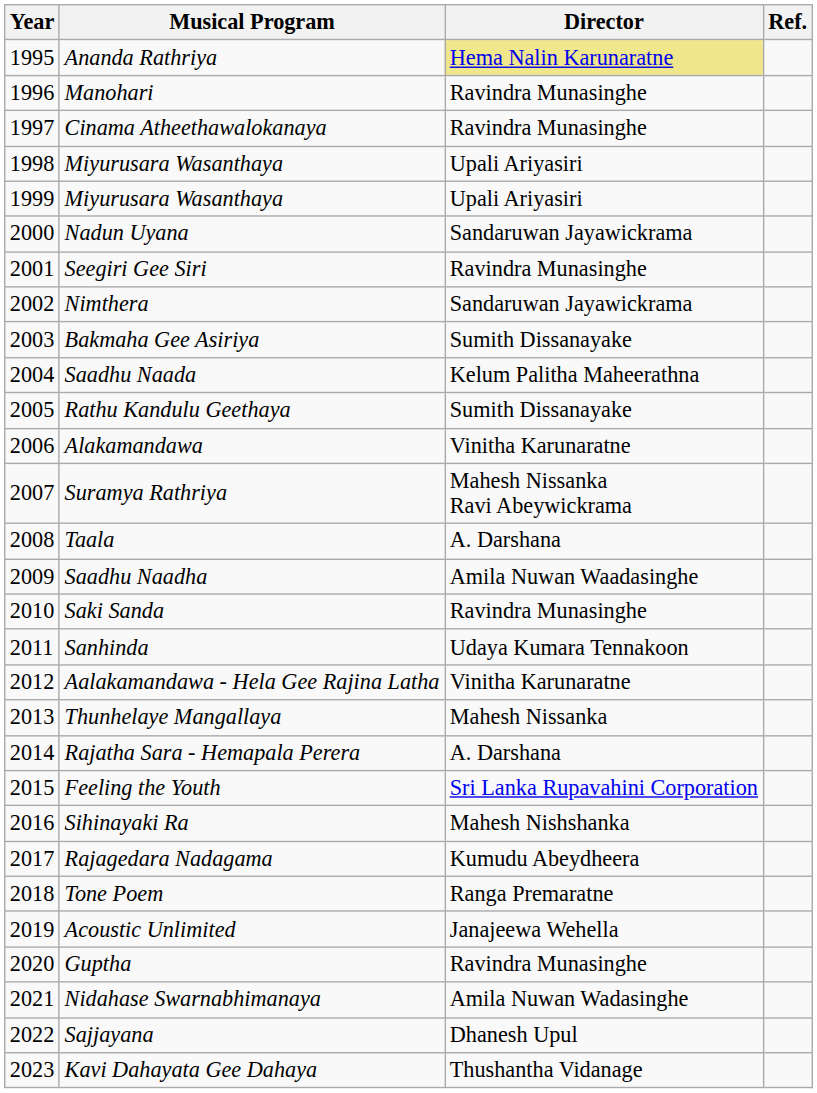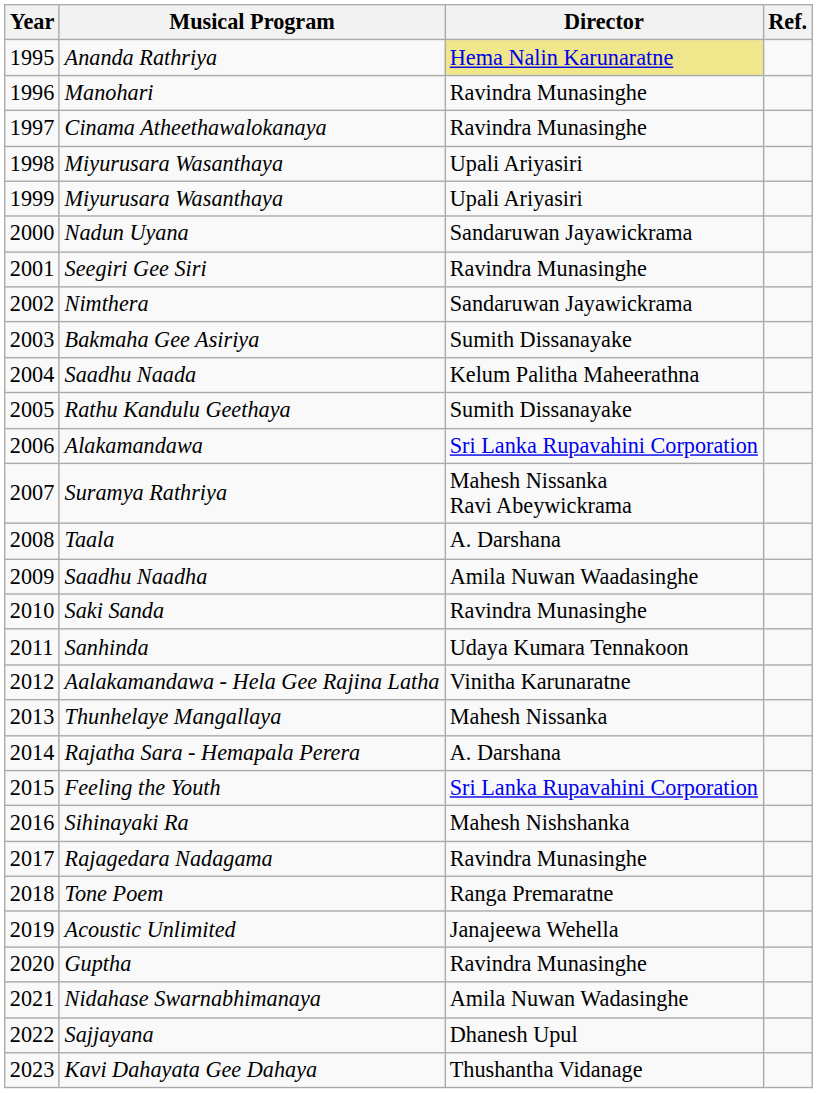Alakamandawa | Director: Vinitha Karunaratne -> Sri Lanka Rupavahini Corporation
Rajagedara Nadagama | Director: Kumudu Abeydheera -> Ravindra Munasinghe
